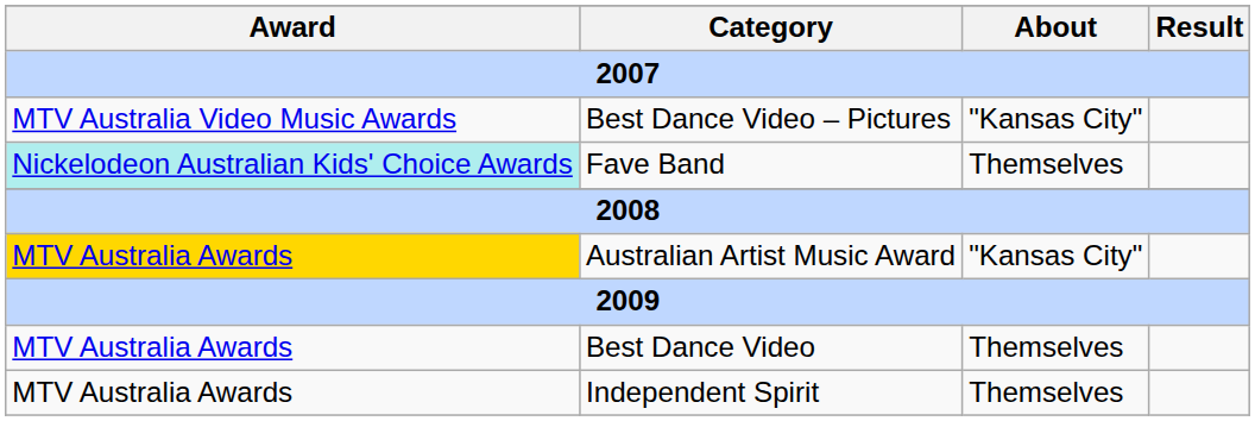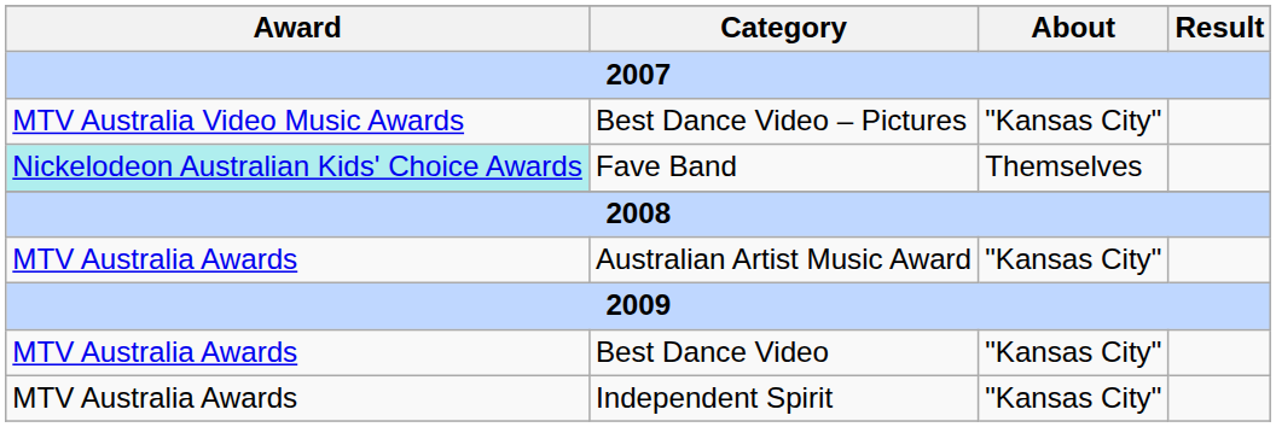Australian Artist Music Award | Award: gold background -> no background
Best Dance Video | About: Themselves -> "Kansas City"
Independent Spirit | About: Themselves -> "Kansas City"
